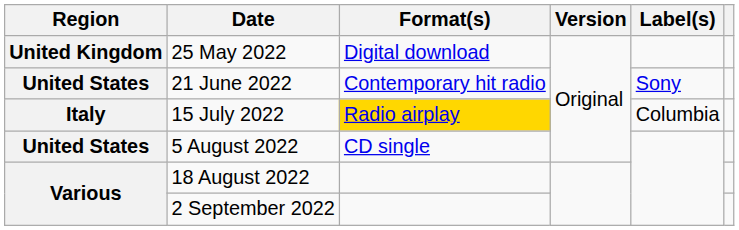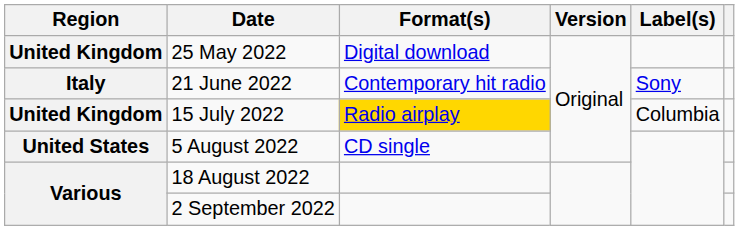21 June 2022 | Region: United States -> Italy
15 July 2022 | Region: Italy -> United Kingdom
